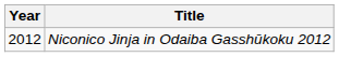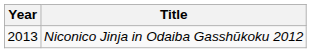Niconico Jinja in Odaiba Gasshūkoku 2012 | Year: 2012 -> 2013
